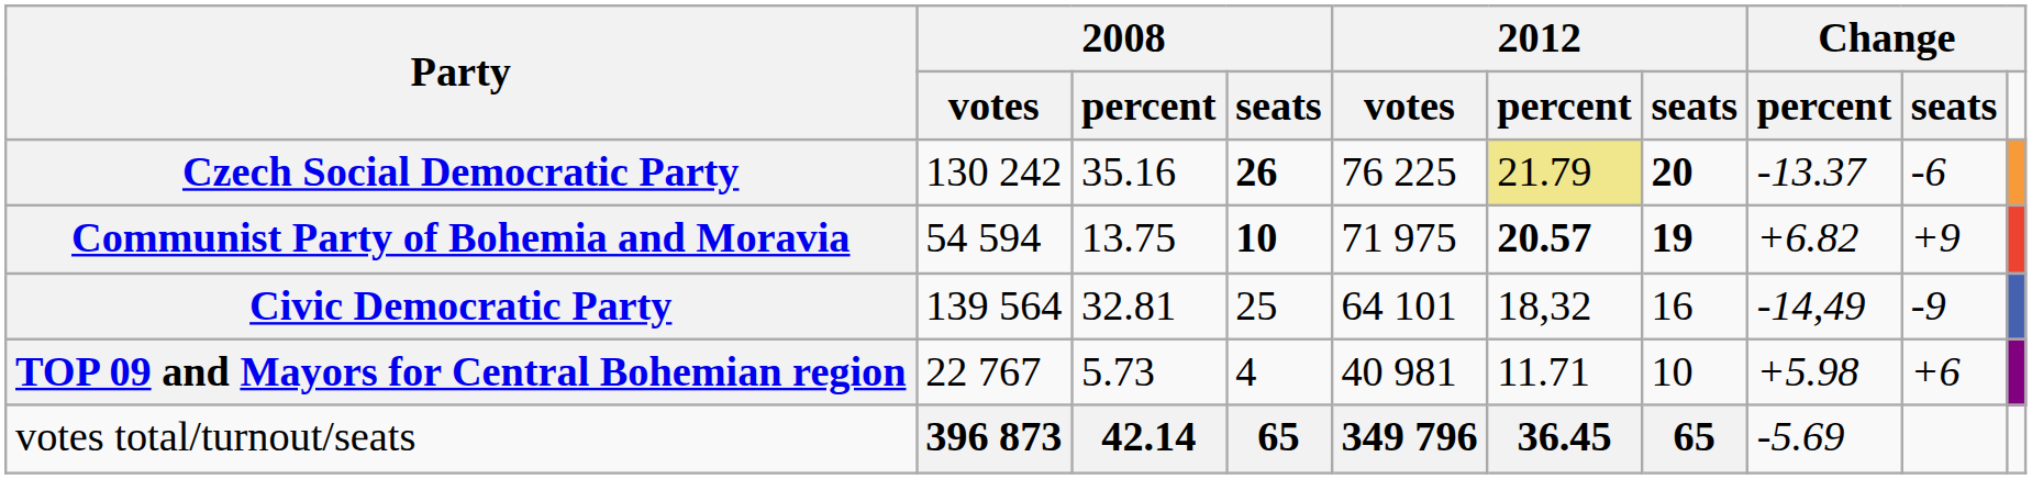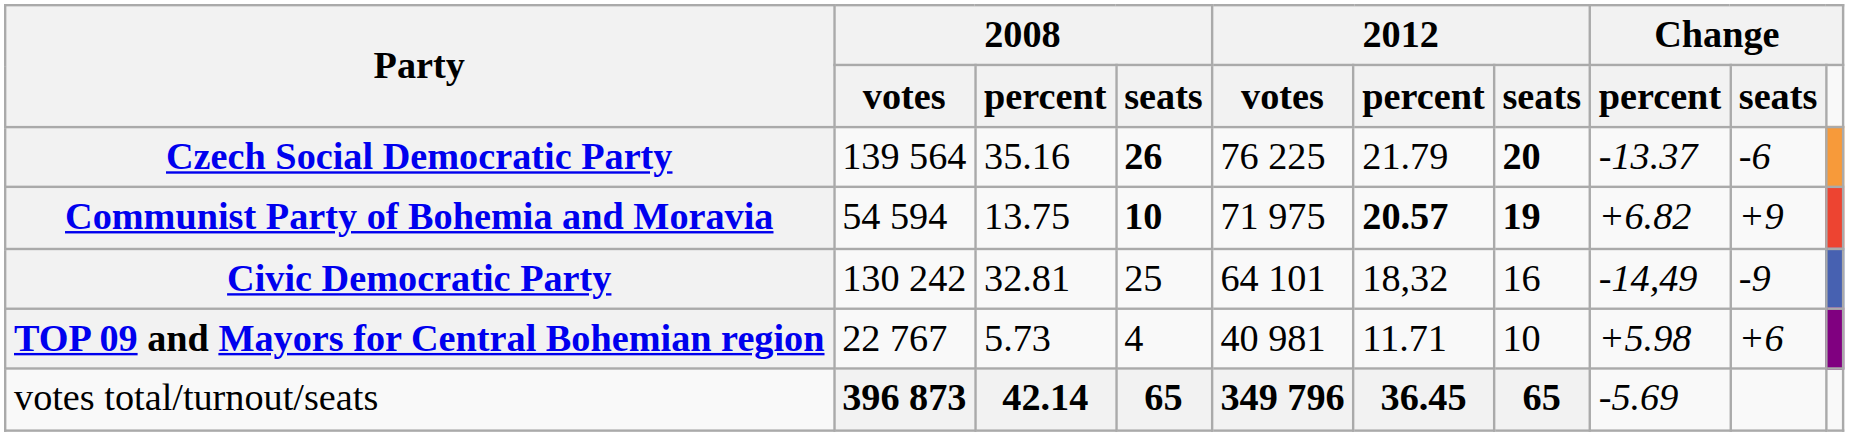Czech Social Democratic Party | column 2: 130 242 -> 139 564
Czech Social Democratic Party | column 6: khaki background -> no background
Civic Democratic Party | column 2: 139 564 -> 130 242
